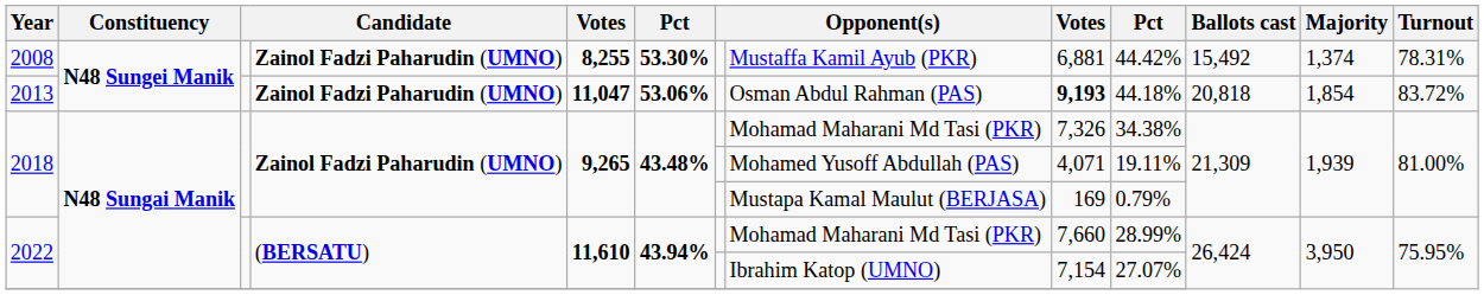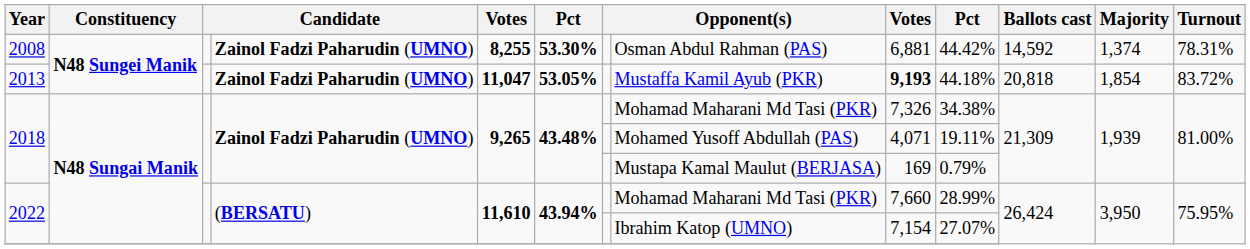2008 | column 8: Mustaffa Kamil Ayub (PKR) -> Osman Abdul Rahman (PAS)
2008 | Ballots cast: 15,492 -> 14,592
2013 | column 6: 53.06% -> 53.05%
2013 | column 8: Osman Abdul Rahman (PAS) -> Mustaffa Kamil Ayub (PKR)
